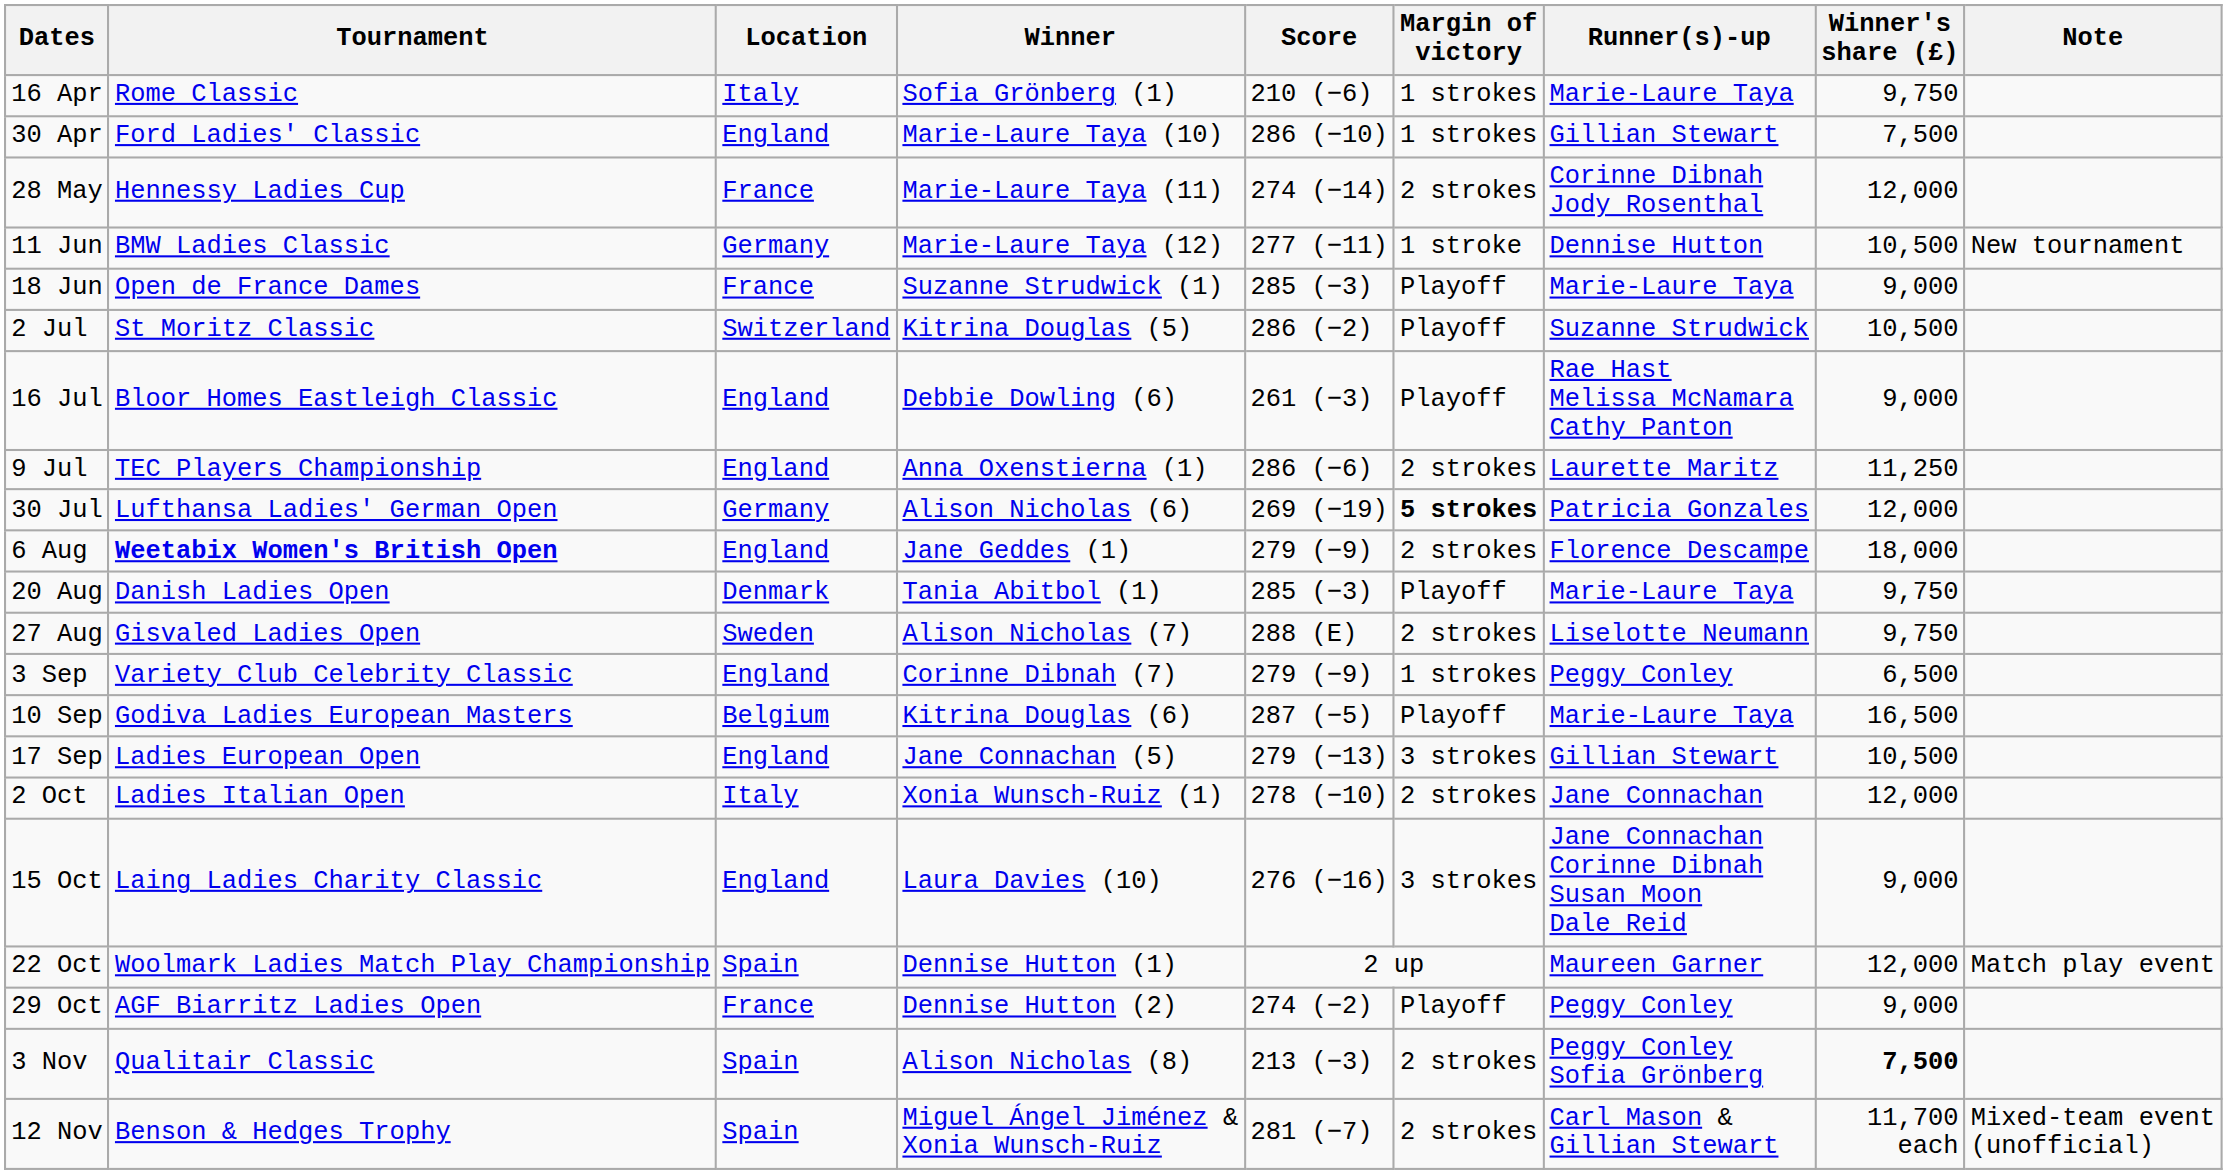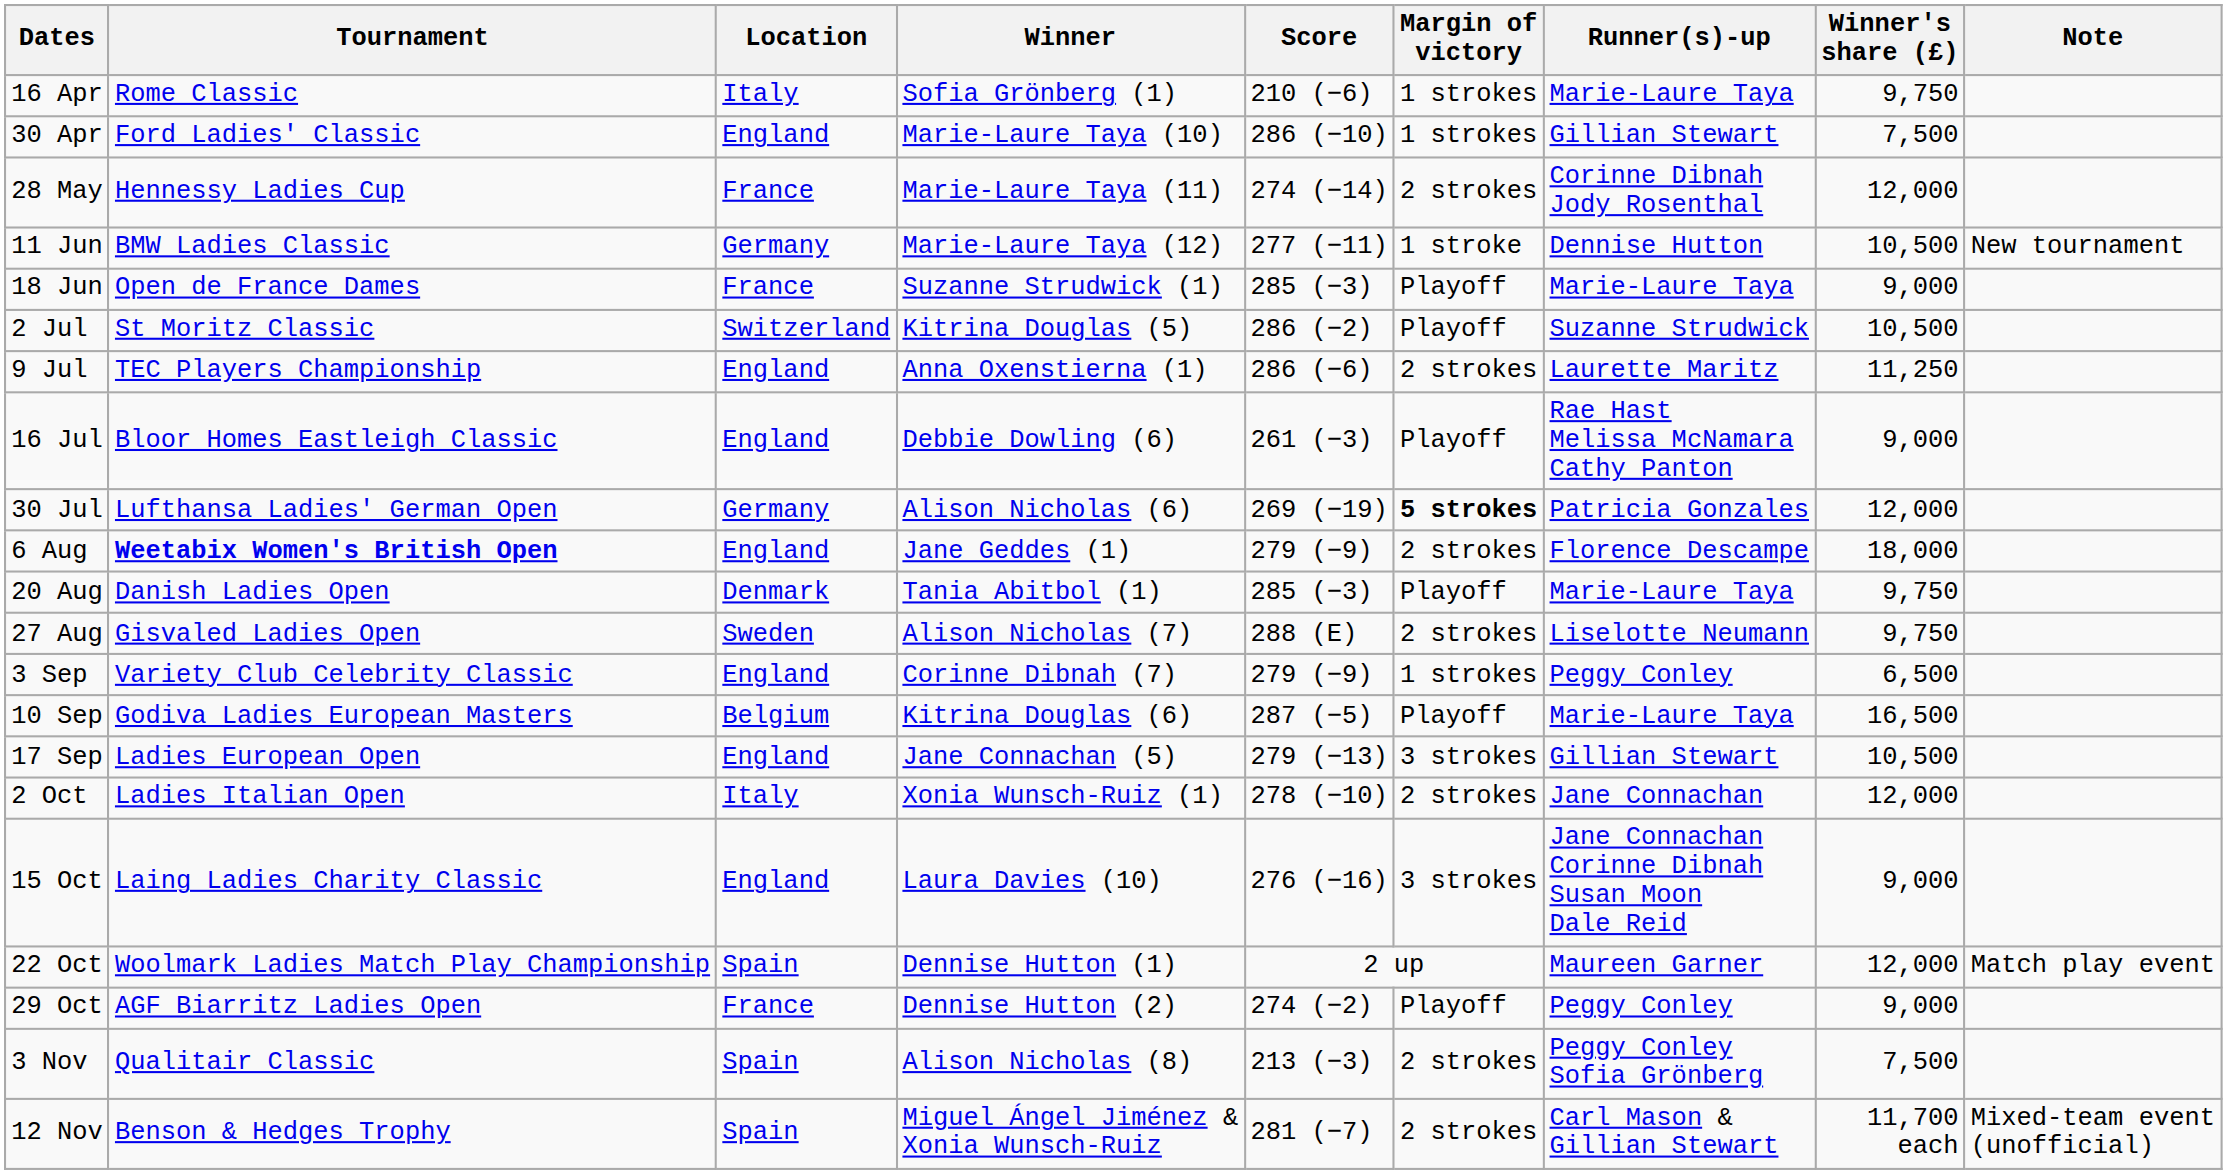rows swapped: 9 Jul <-> 16 Jul
3 Nov | Winner's share (£): bold -> normal
